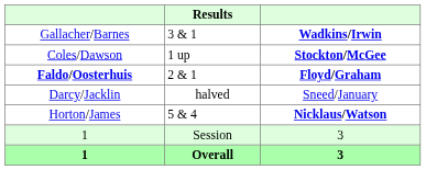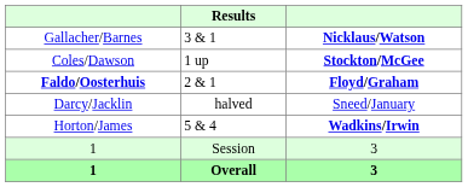Gallacher/Barnes | column 3: Wadkins/Irwin -> Nicklaus/Watson
Horton/James | column 3: Nicklaus/Watson -> Wadkins/Irwin
